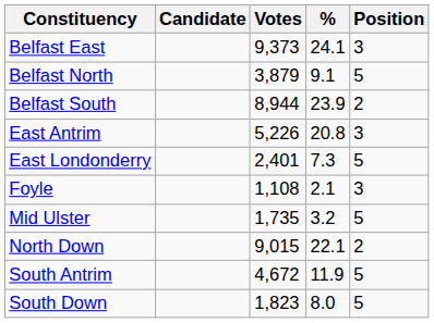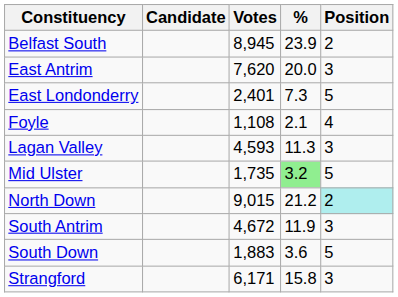- row: Belfast East | 9,373 | 24.1 | 3
- row: Belfast North | 3,879 | 9.1 | 5
Belfast South | Votes: 8,944 -> 8,945
East Antrim | Votes: 5,226 -> 7,620
East Antrim | %: 20.8 -> 20.0
Foyle | Position: 3 -> 4
+ row: Lagan Valley | 4,593 | 11.3 | 3
Mid Ulster | %: no background -> lightgreen background
North Down | %: 22.1 -> 21.2
North Down | Position: no background -> paleturquoise background
South Antrim | Position: 5 -> 3
South Down | Votes: 1,823 -> 1,883
South Down | %: 8.0 -> 3.6
+ row: Strangford | 6,171 | 15.8 | 3
